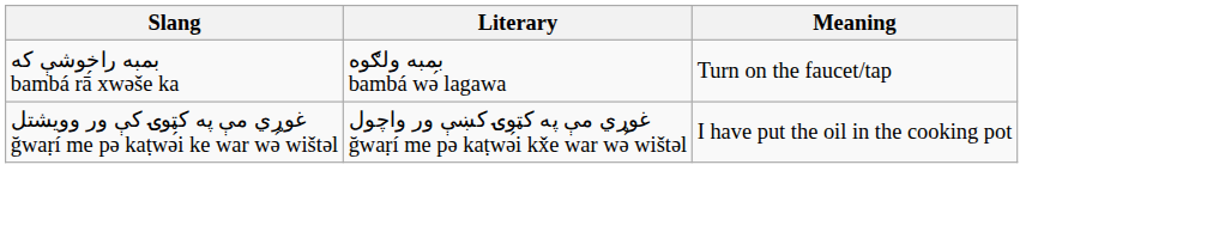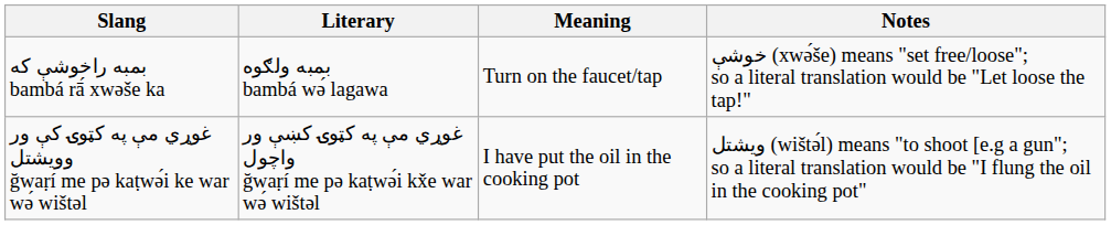+ column: Notes | خوشې (xwǝ́še) means "set free/loose"; so a literal translation would be "Let loose the tap!" | ويشتل (wištǝ́l) means "to shoot [e.g a gun"; so a literal translation would be "I flung the oil in the cooking pot"
